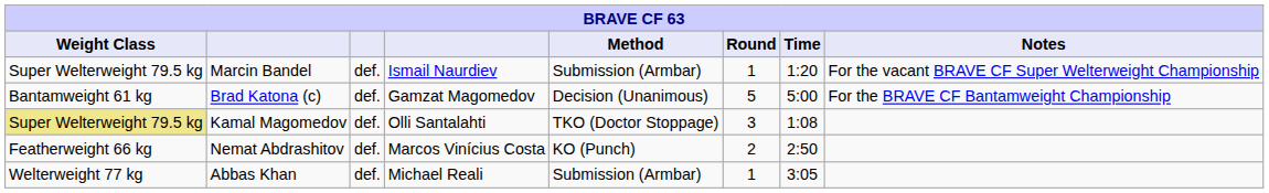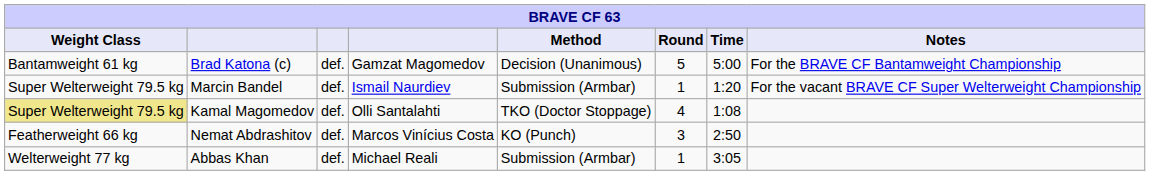rows swapped: Marcin Bandel <-> Brad Katona (c)
Kamal Magomedov | Round: 3 -> 4
Nemat Abdrashitov | Round: 2 -> 3
